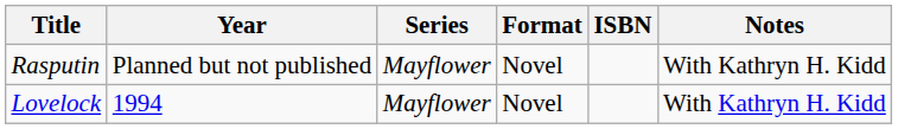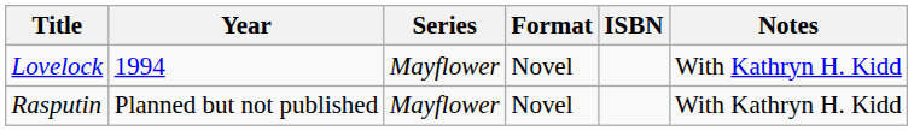rows swapped: Lovelock <-> Rasputin
